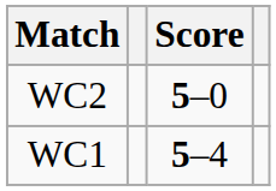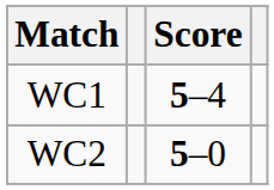rows swapped: WC1 <-> WC2
